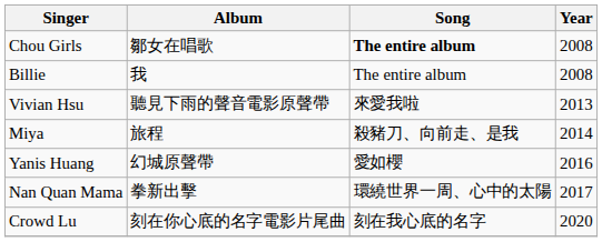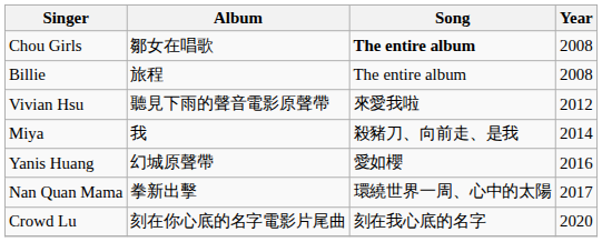Billie | Album: 我 -> 旅程
Vivian Hsu | Year: 2013 -> 2012
Miya | Album: 旅程 -> 我
